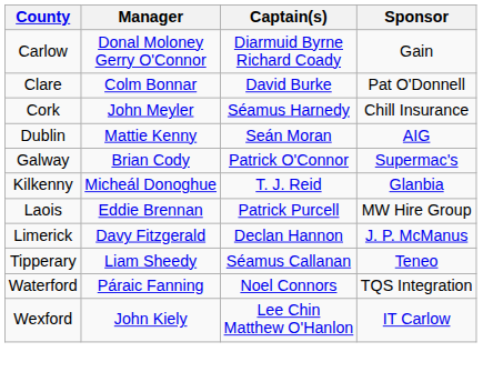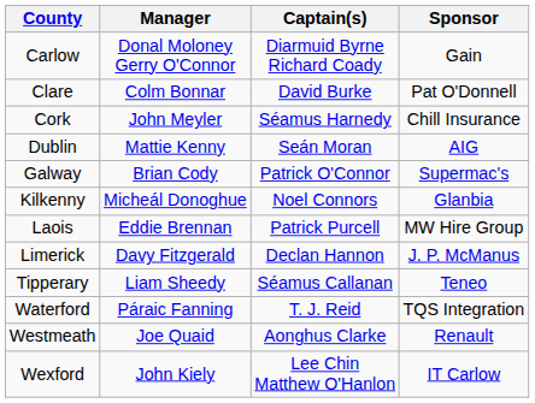Kilkenny | Captain(s): T. J. Reid -> Noel Connors
Waterford | Captain(s): Noel Connors -> T. J. Reid
+ row: Westmeath | Joe Quaid | Aonghus Clarke | Renault
